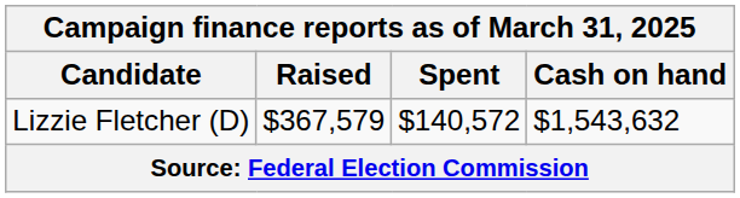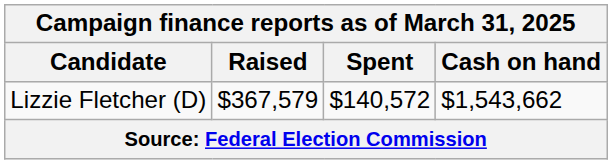Lizzie Fletcher (D) | Cash on hand: $1,543,632 -> $1,543,662
